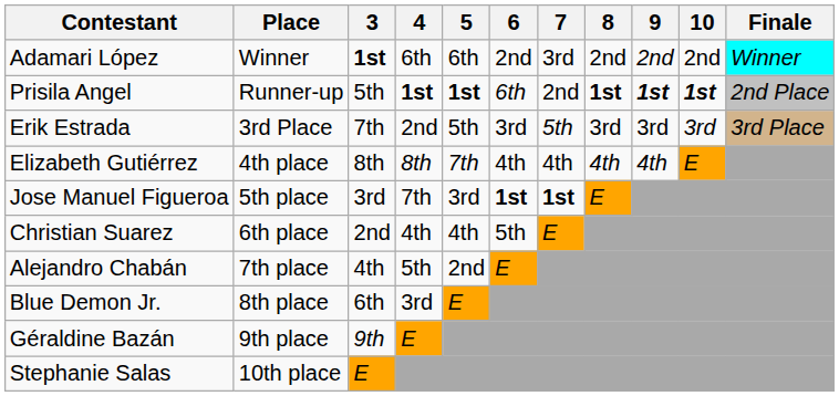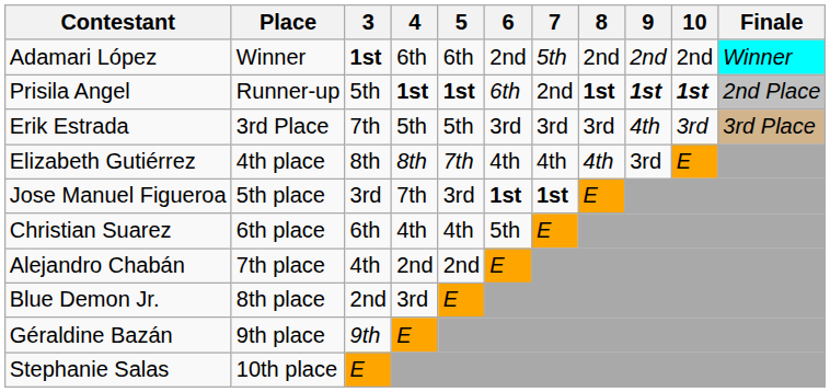Adamari López | 7: 3rd -> 5th
Erik Estrada | 4: 2nd -> 5th
Erik Estrada | 7: 5th -> 3rd
Erik Estrada | 9: 3rd -> 4th
Elizabeth Gutiérrez | 9: 4th -> 3rd
Christian Suarez | 3: 2nd -> 6th
Alejandro Chabán | 4: 5th -> 2nd
Blue Demon Jr. | 3: 6th -> 2nd
